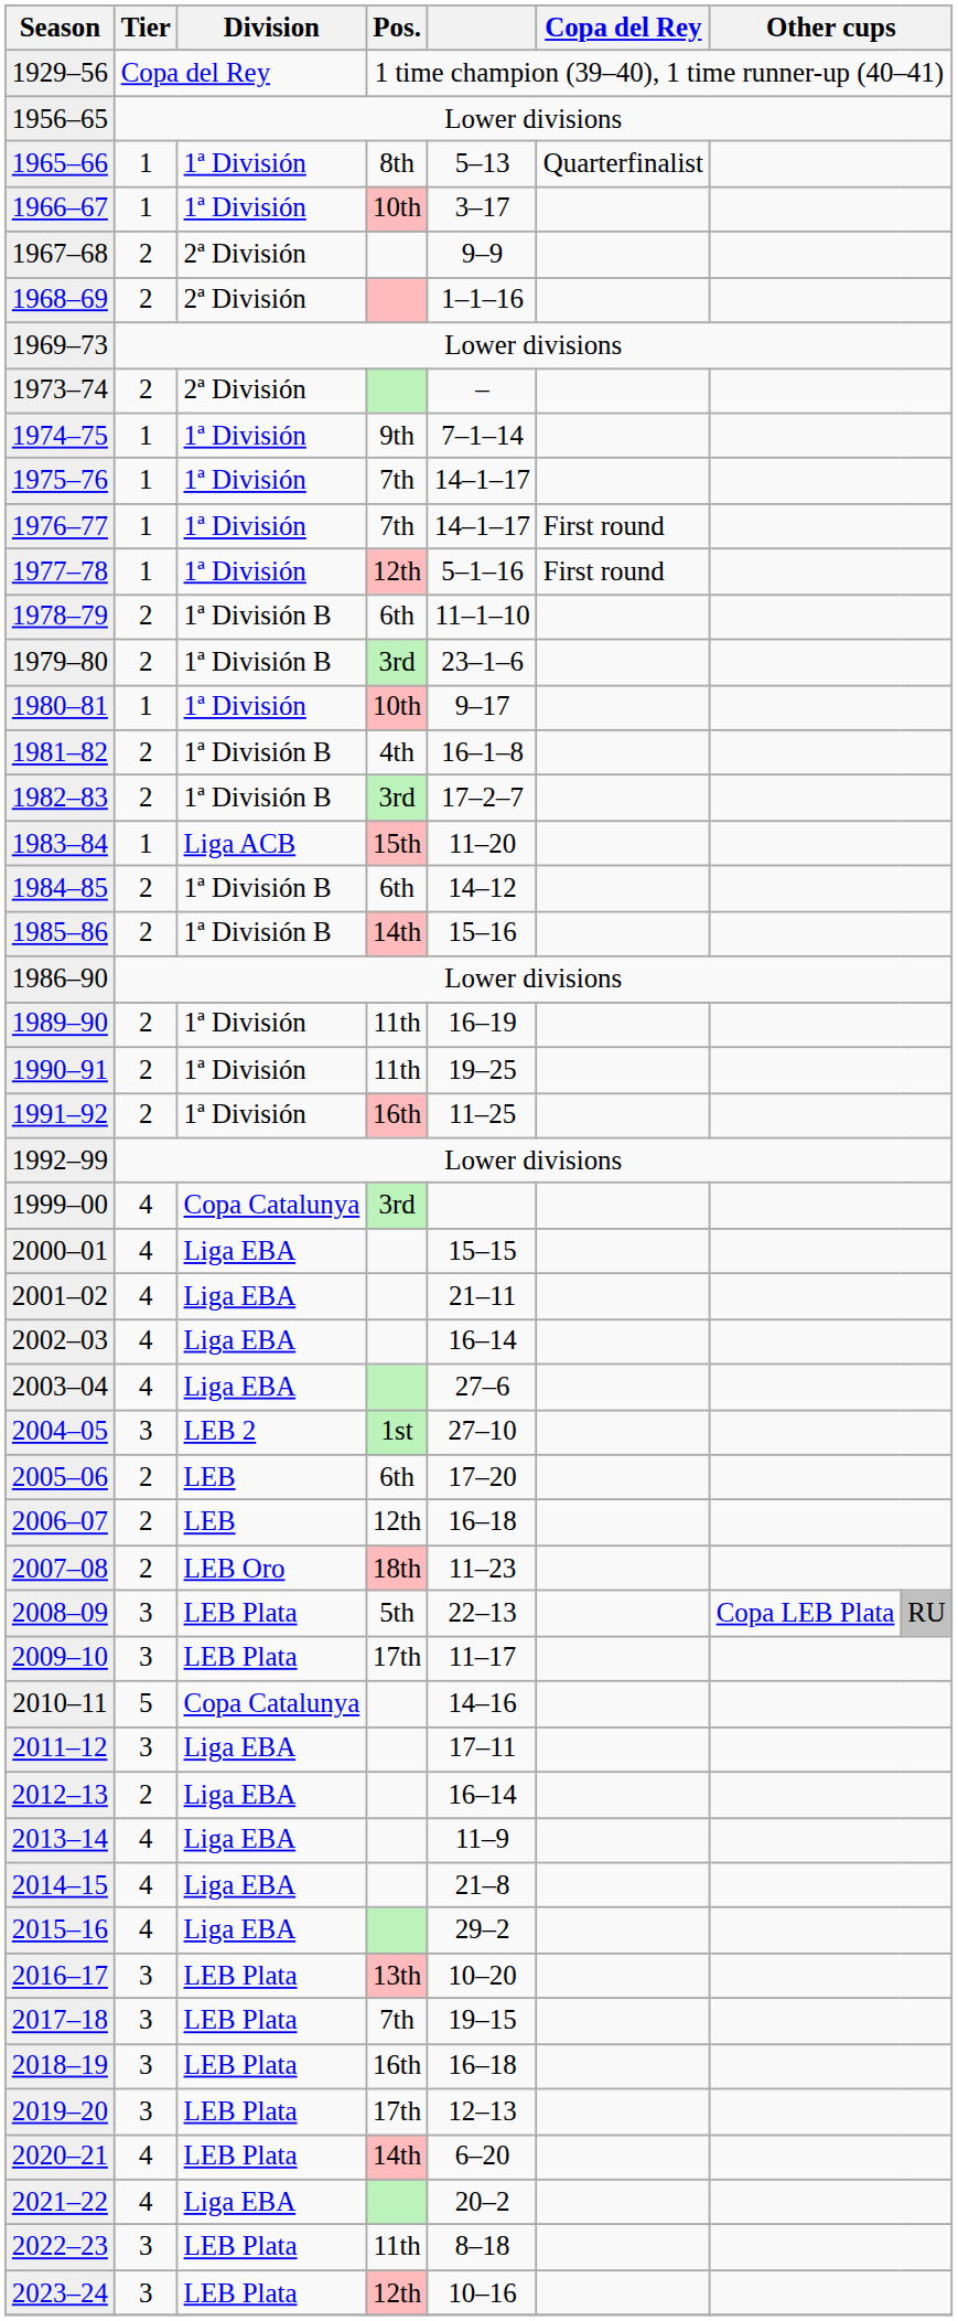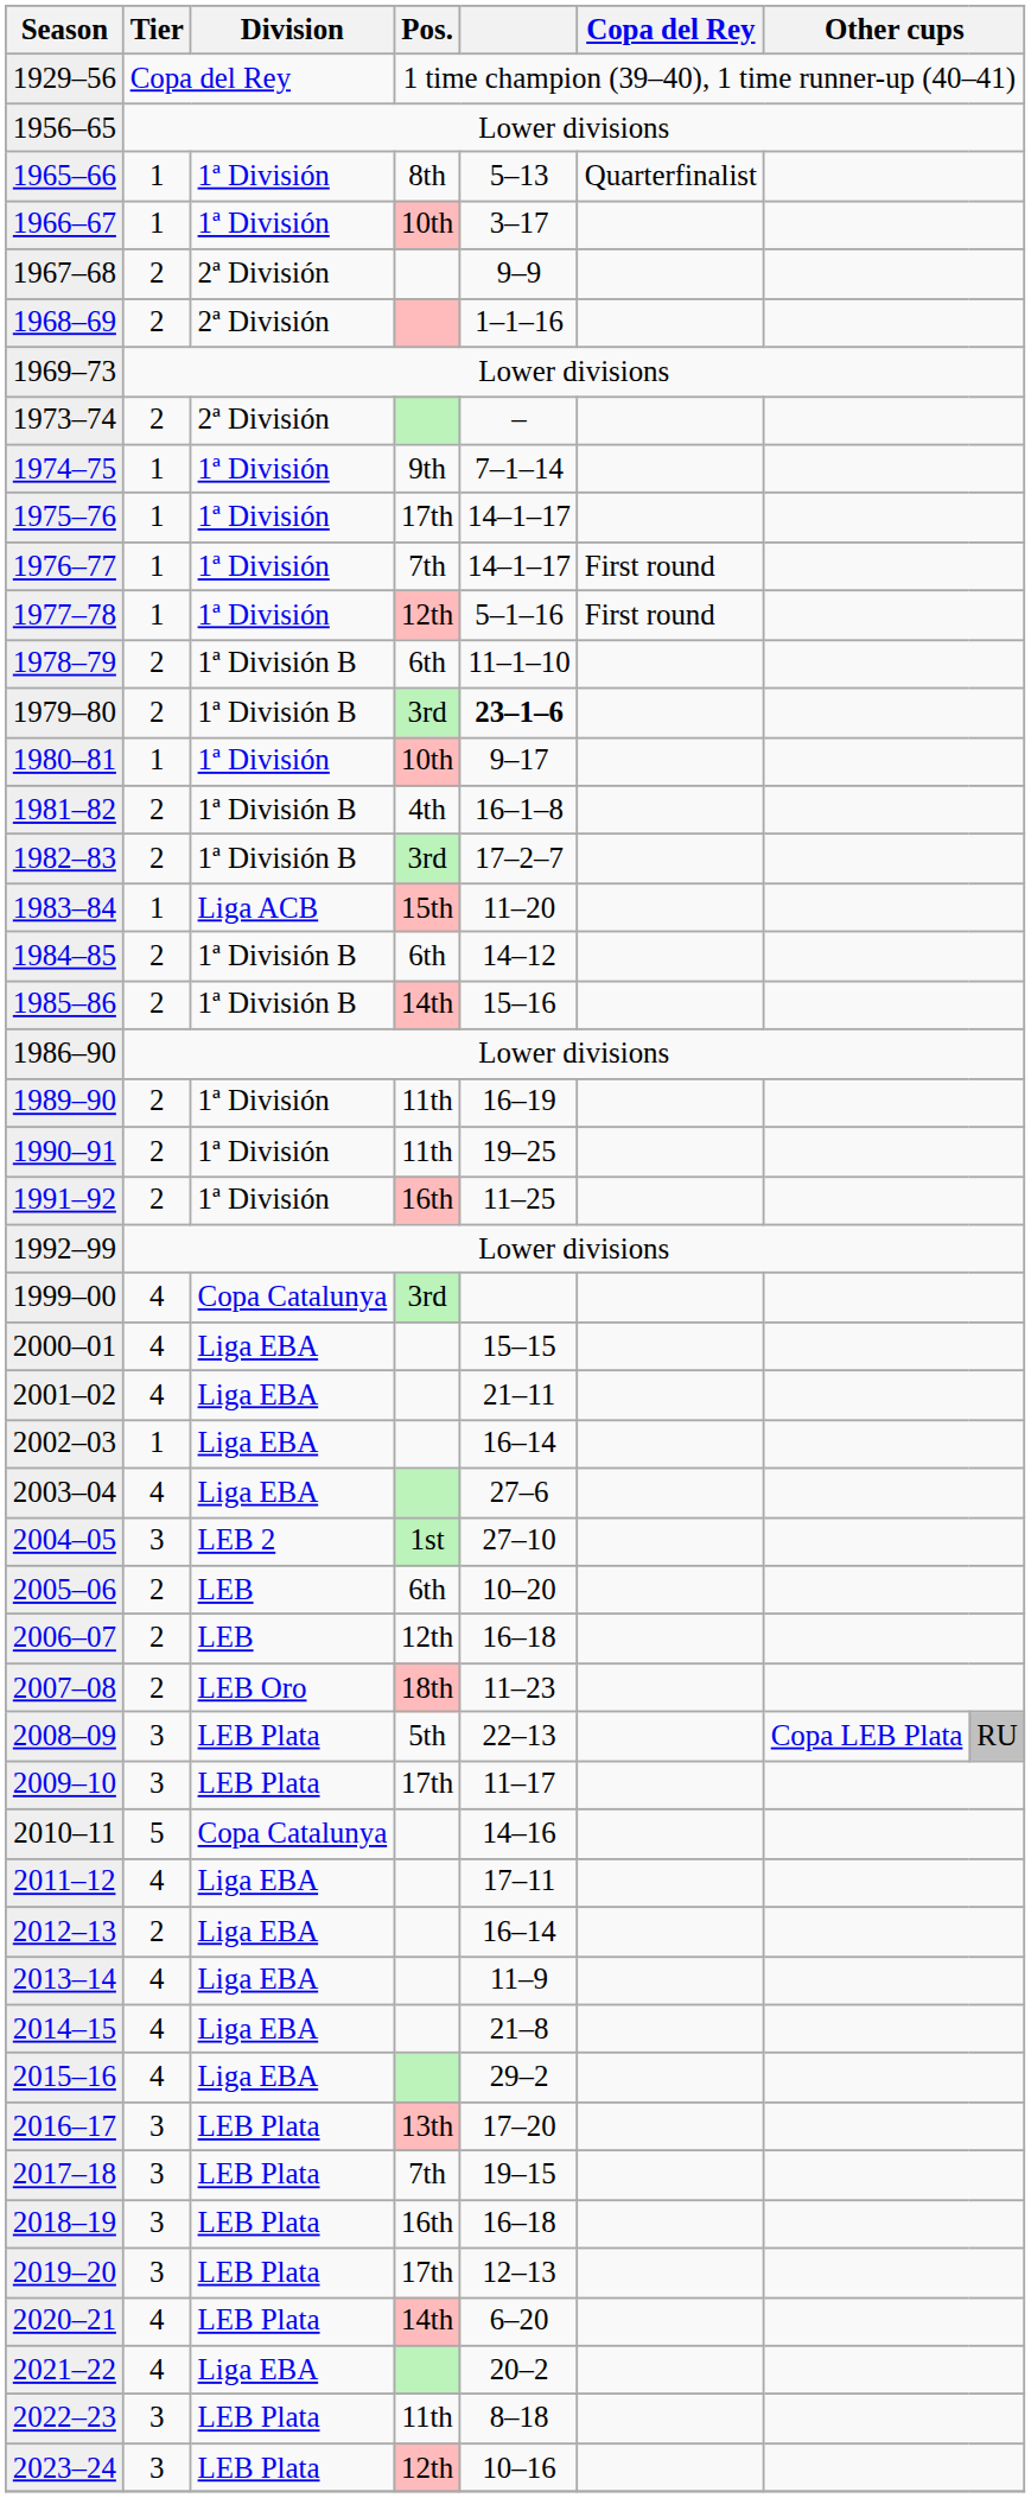1975–76 | Pos.: 7th -> 17th
1979–80 | column 5: normal -> bold
2002–03 | Tier: 4 -> 1
2005–06 | column 5: 17–20 -> 10–20
2011–12 | Tier: 3 -> 4
2016–17 | column 5: 10–20 -> 17–20
